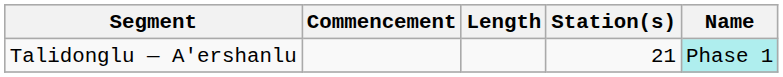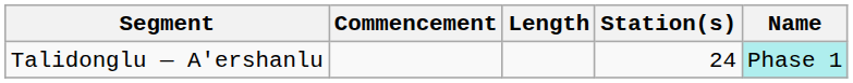Talidonglu — A'ershanlu | Station(s): 21 -> 24
